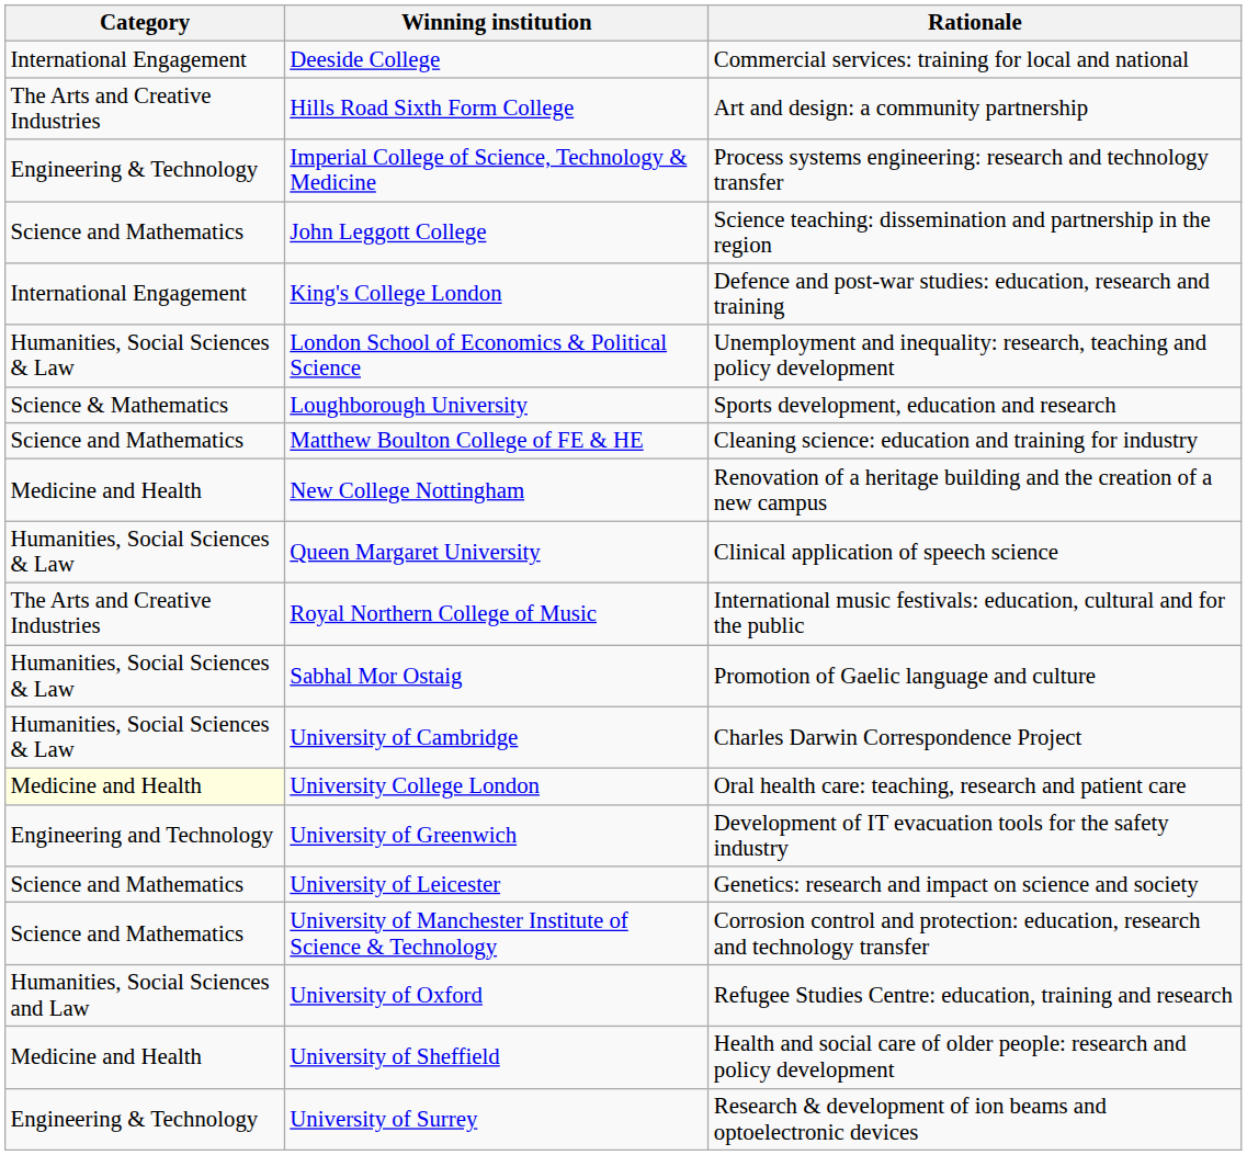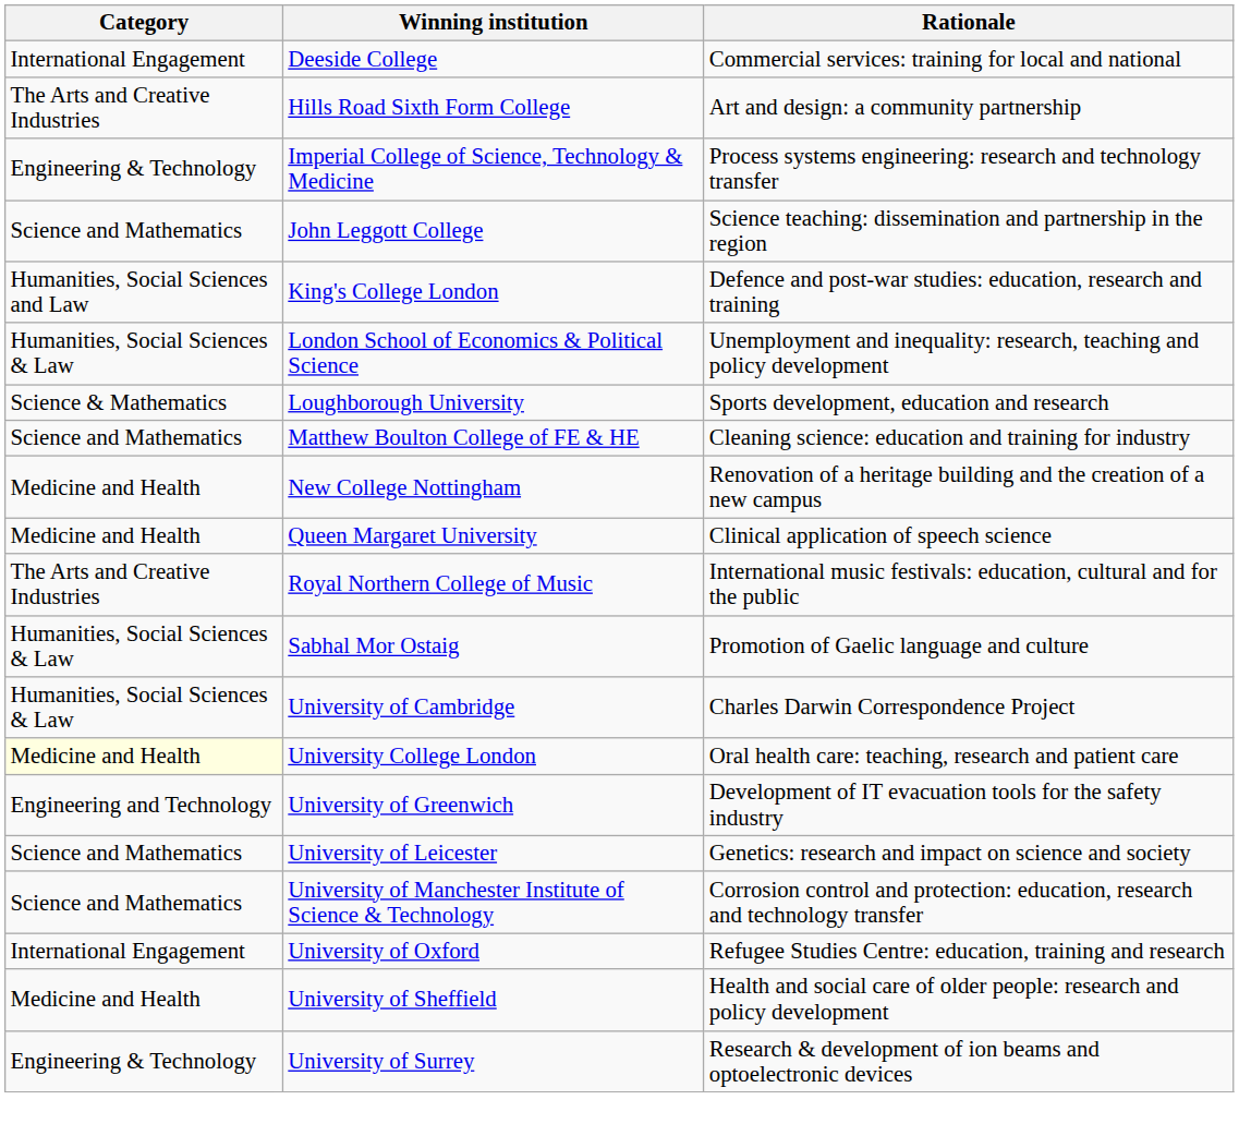King's College London | Category: International Engagement -> Humanities, Social Sciences and Law
Queen Margaret University | Category: Humanities, Social Sciences & Law -> Medicine and Health
University of Oxford | Category: Humanities, Social Sciences and Law -> International Engagement
